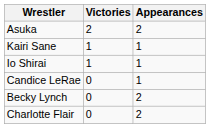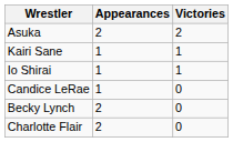columns swapped: Victories <-> Appearances
